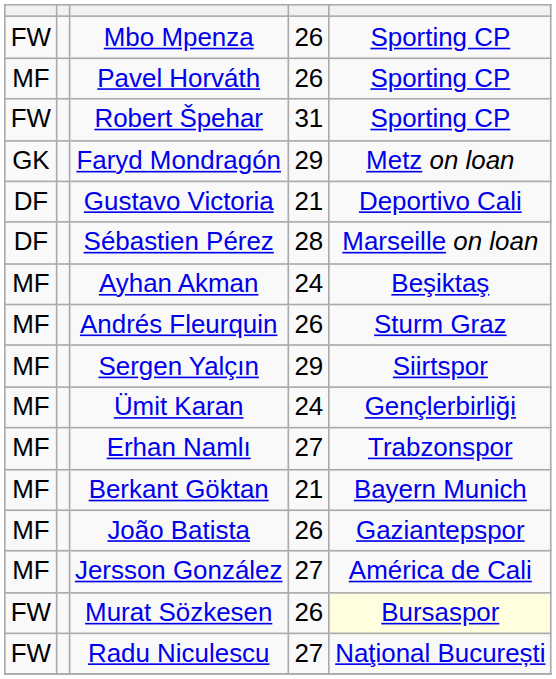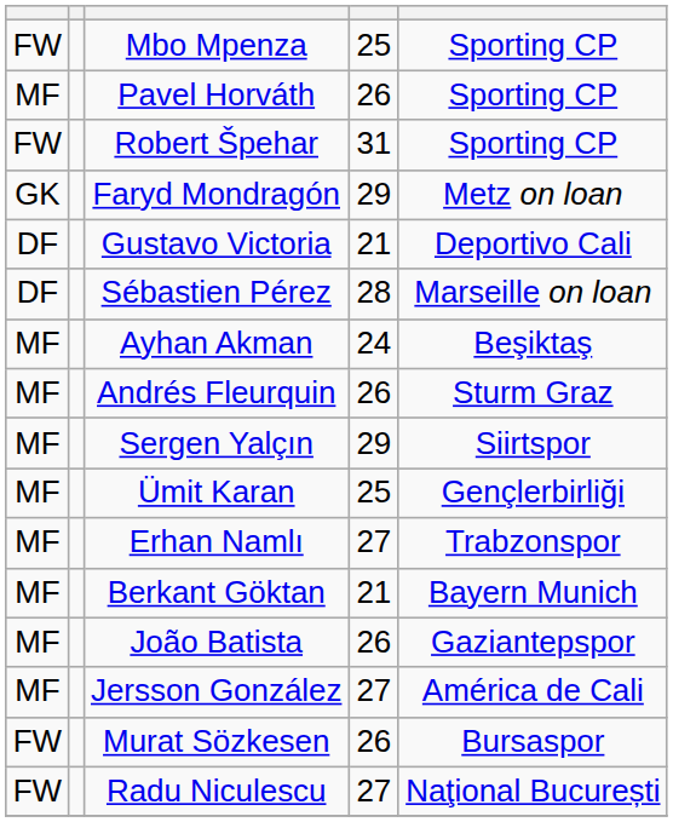Mbo Mpenza | column 4: 26 -> 25
Ümit Karan | column 4: 24 -> 25
Murat Sözkesen | column 5: lightyellow background -> no background
